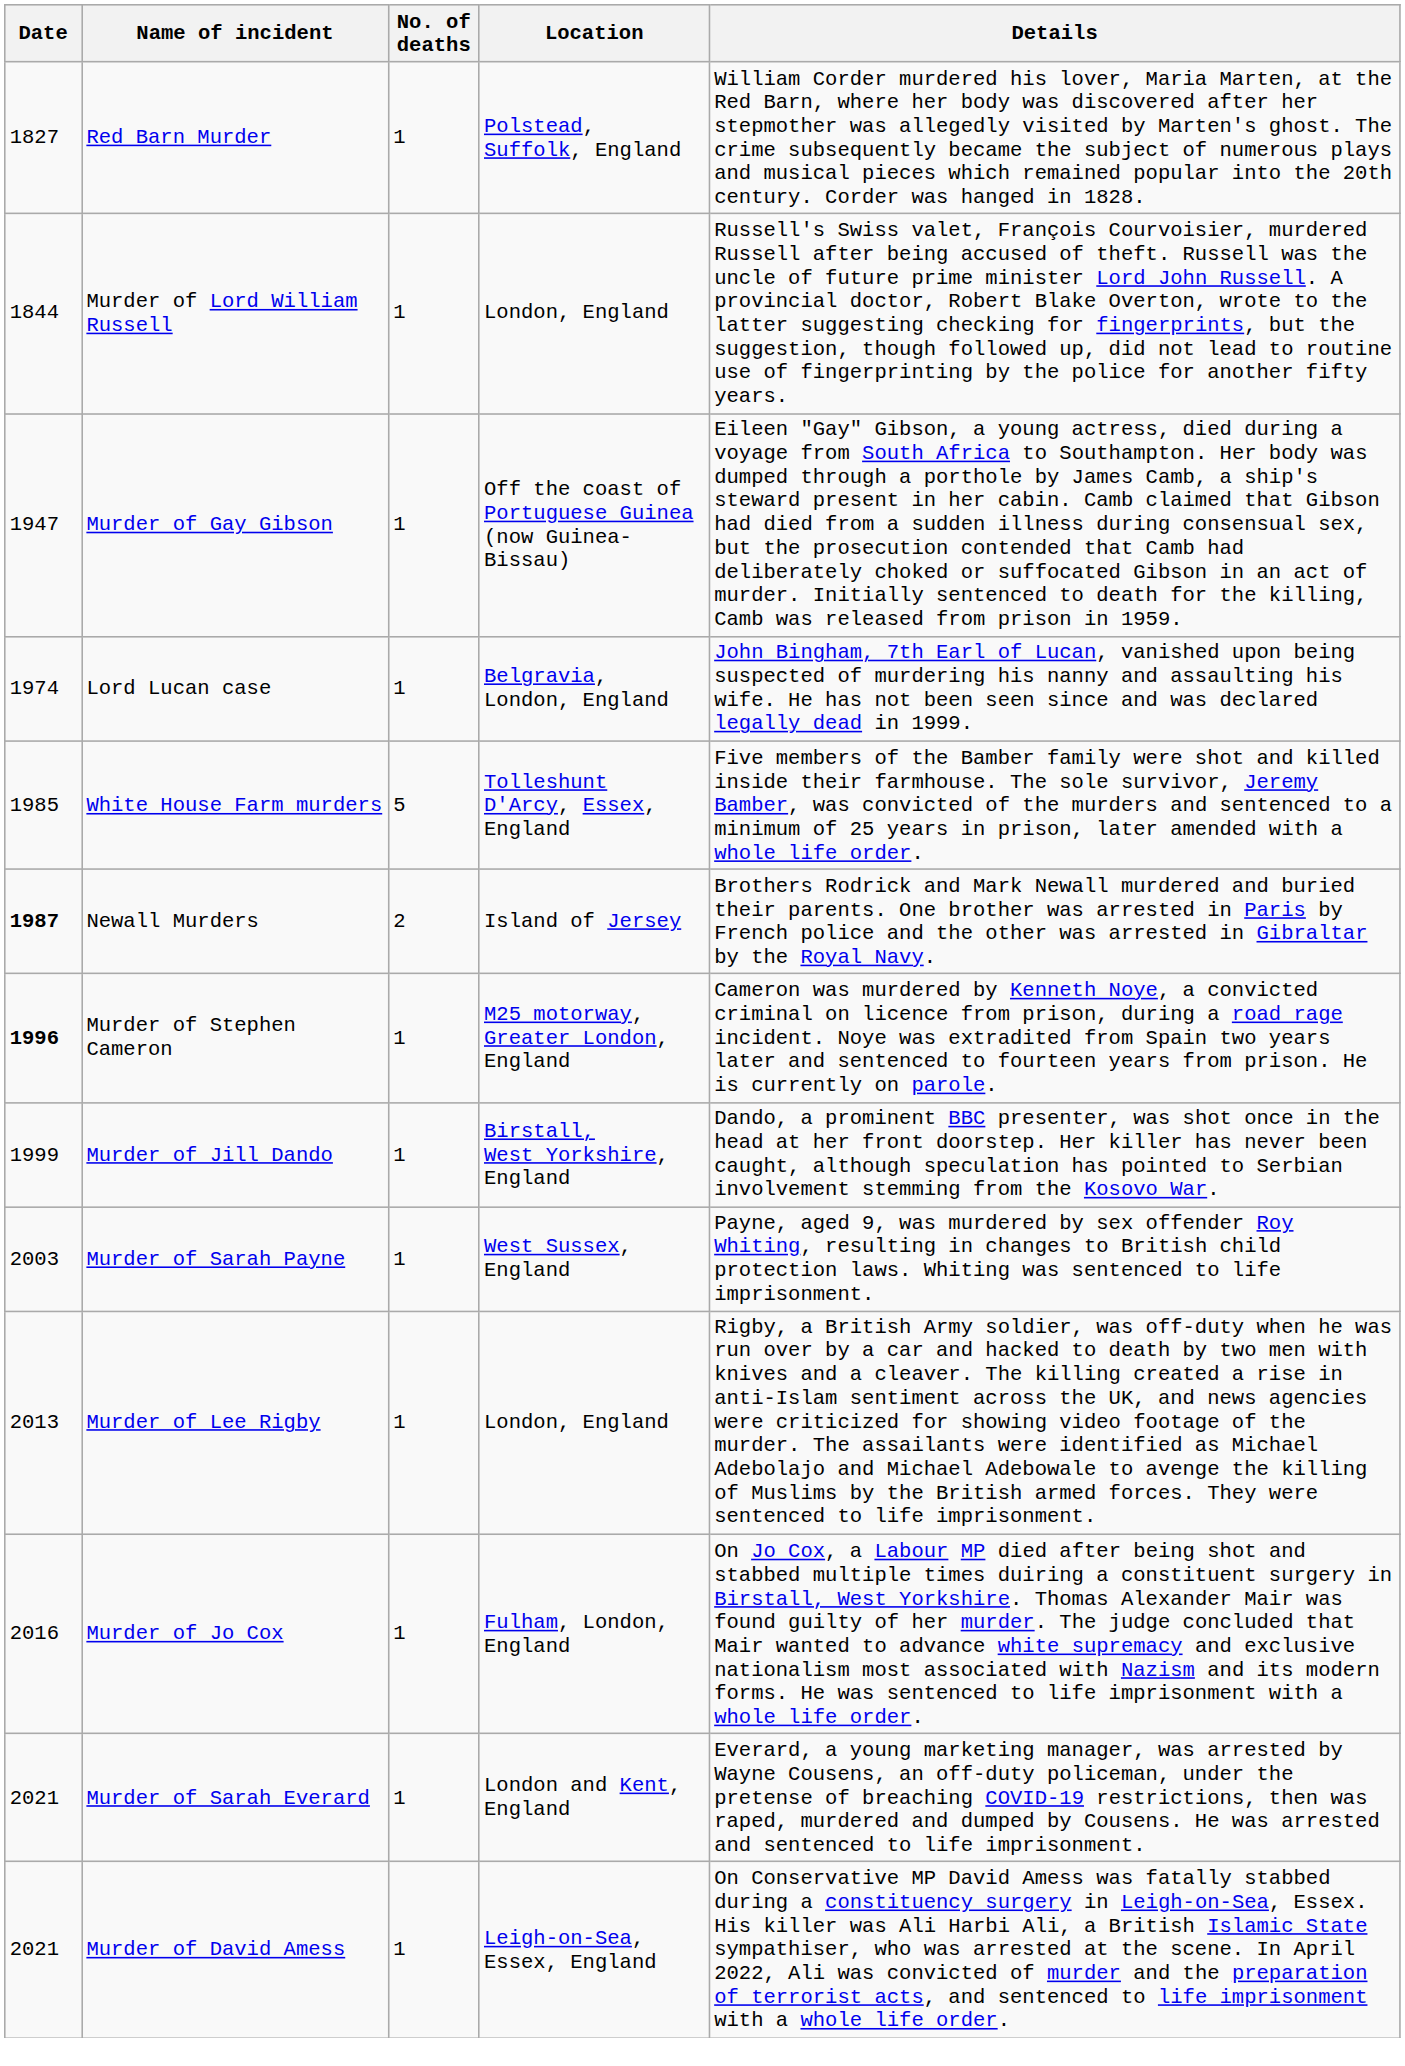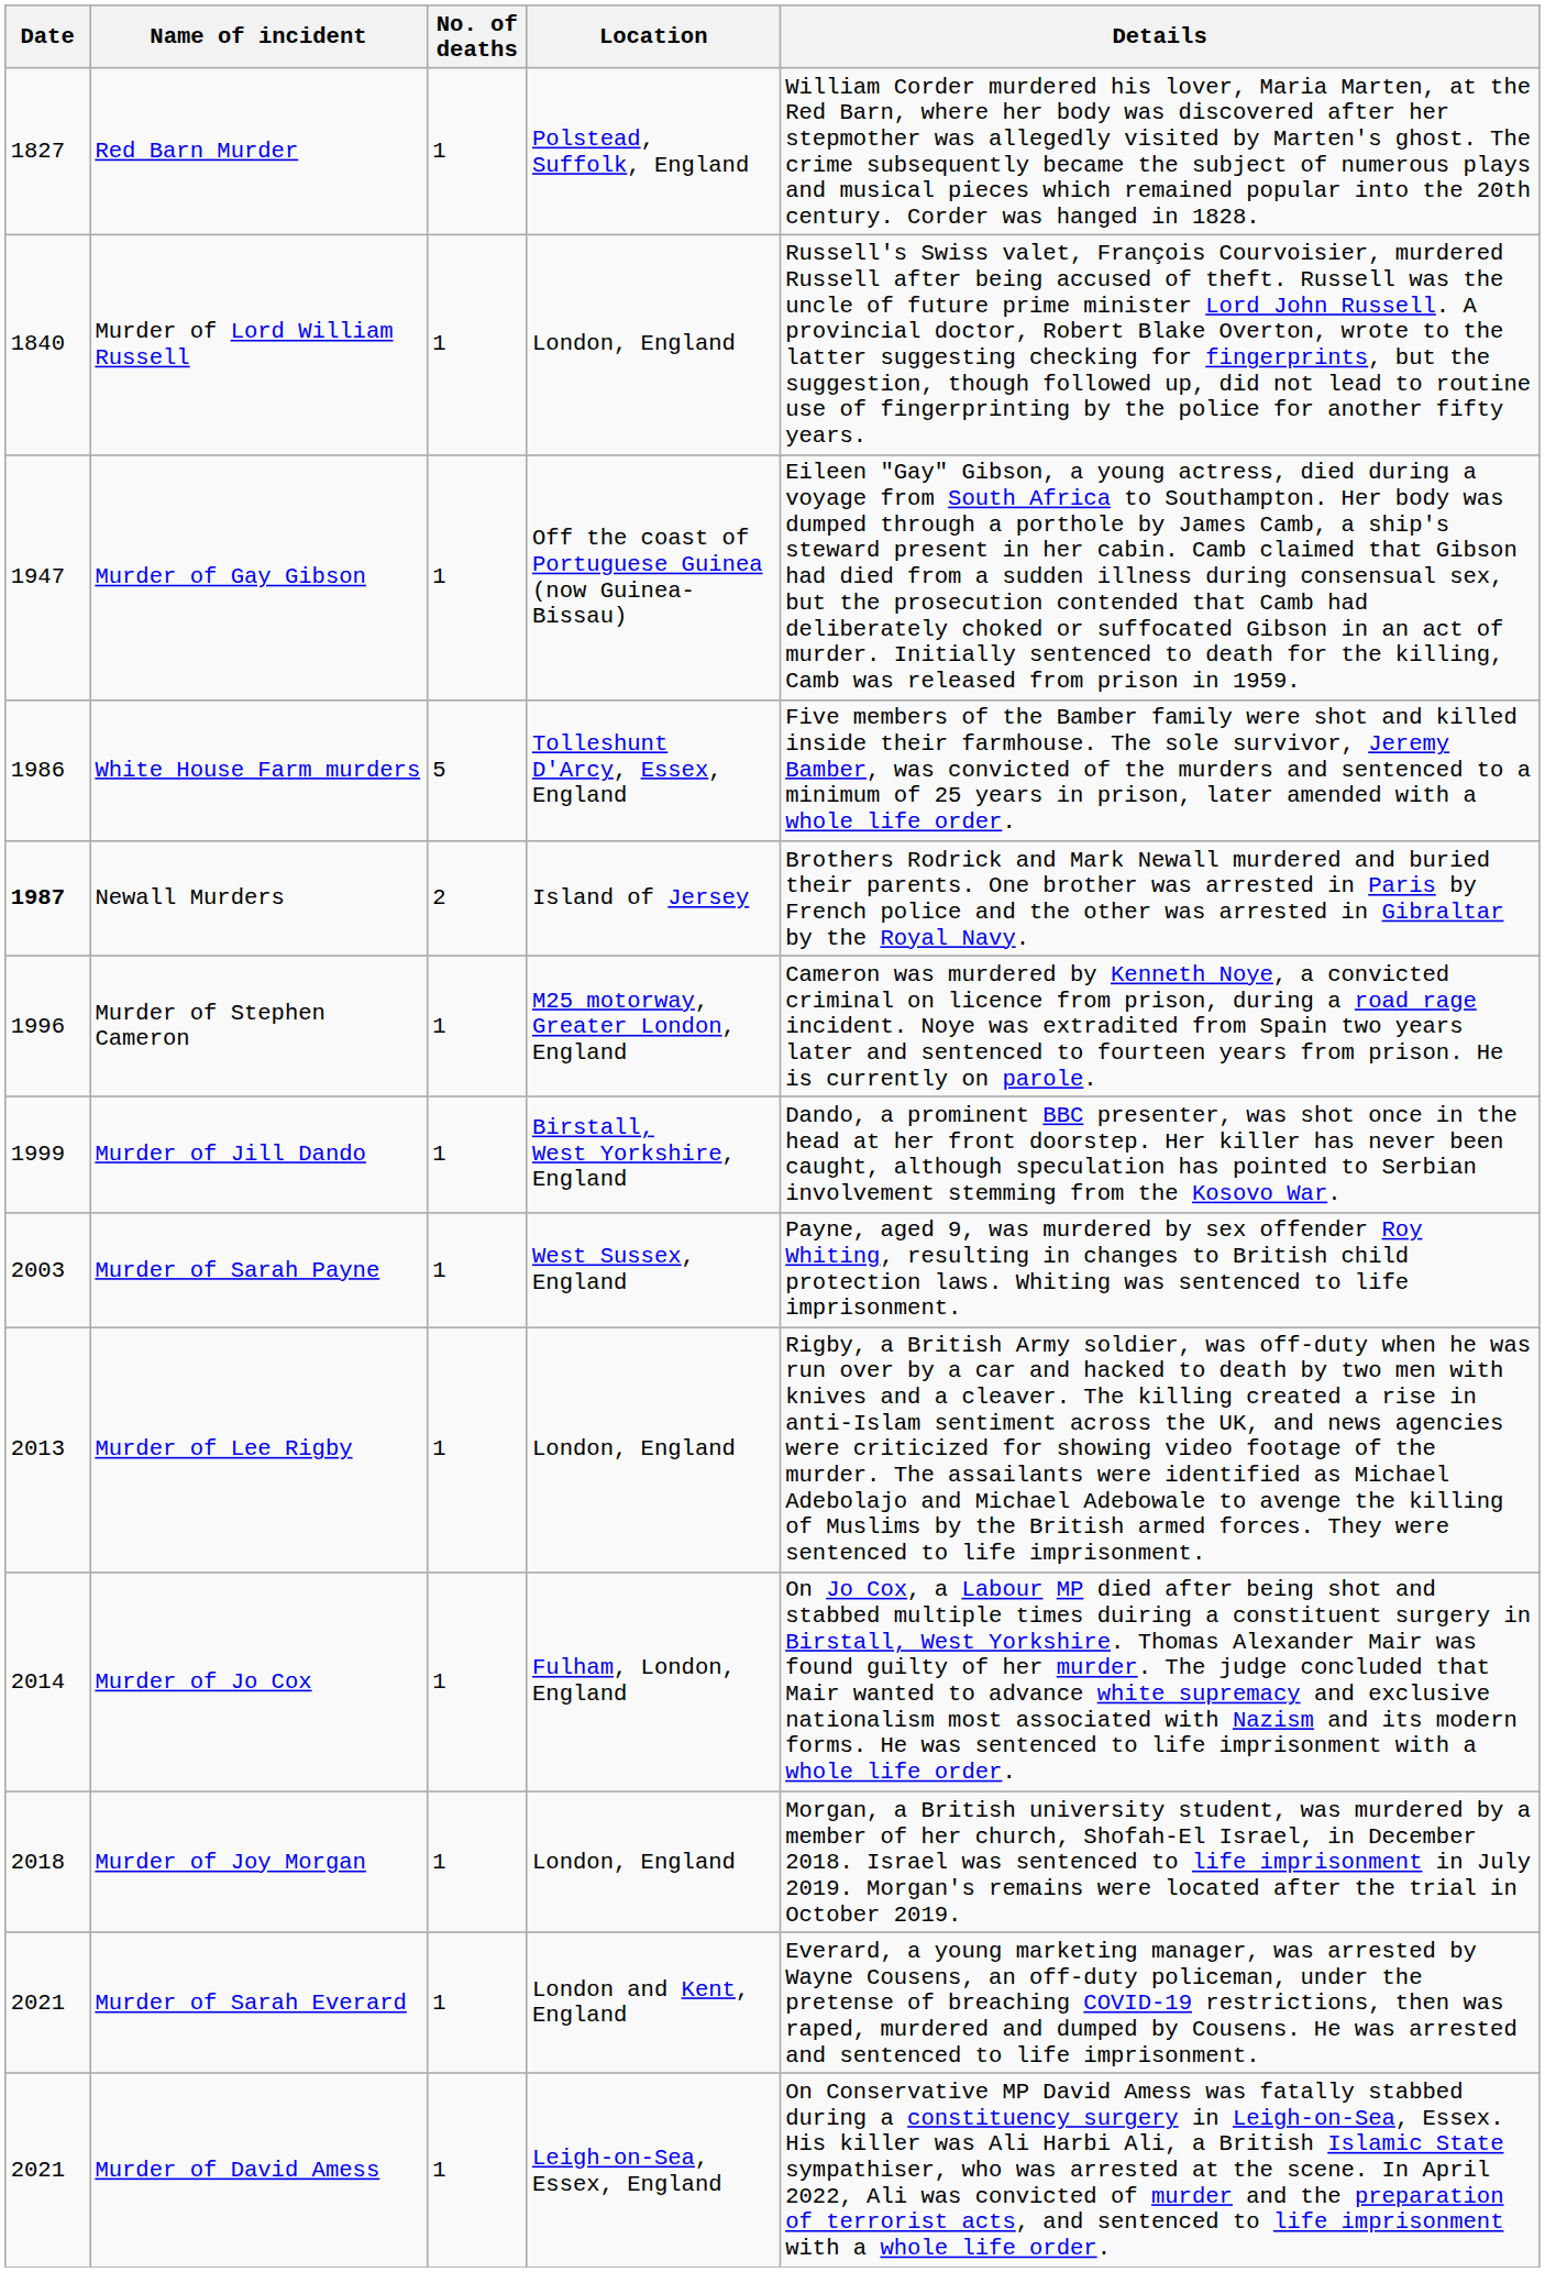Murder of Lord William Russell | Date: 1844 -> 1840
- row: 1974 | Lord Lucan case | 1 | Belgravia, London, England | John Bingham, 7th Earl of Lucan, vanished upon being suspected of murdering his nanny and assaulting his wife. He has not been seen since and was declared legally dead in 1999.
White House Farm murders | Date: 1985 -> 1986
Murder of Stephen Cameron | Date: bold -> normal
Murder of Jo Cox | Date: 2016 -> 2014
+ row: 2018 | Murder of Joy Morgan | 1 | London, England | Morgan, a British university student, was murdered by a member of her church, Shofah-El Israel, in December 2018. Israel was sentenced to life imprisonment in July 2019. Morgan's remains were located after the trial in October 2019.
